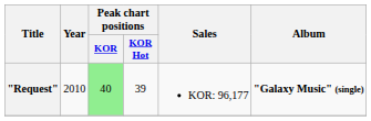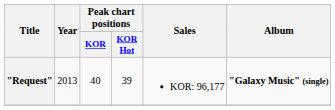"Request" | Year: 2010 -> 2013
"Request" | Peak chart positions / KOR: lightgreen background -> no background
